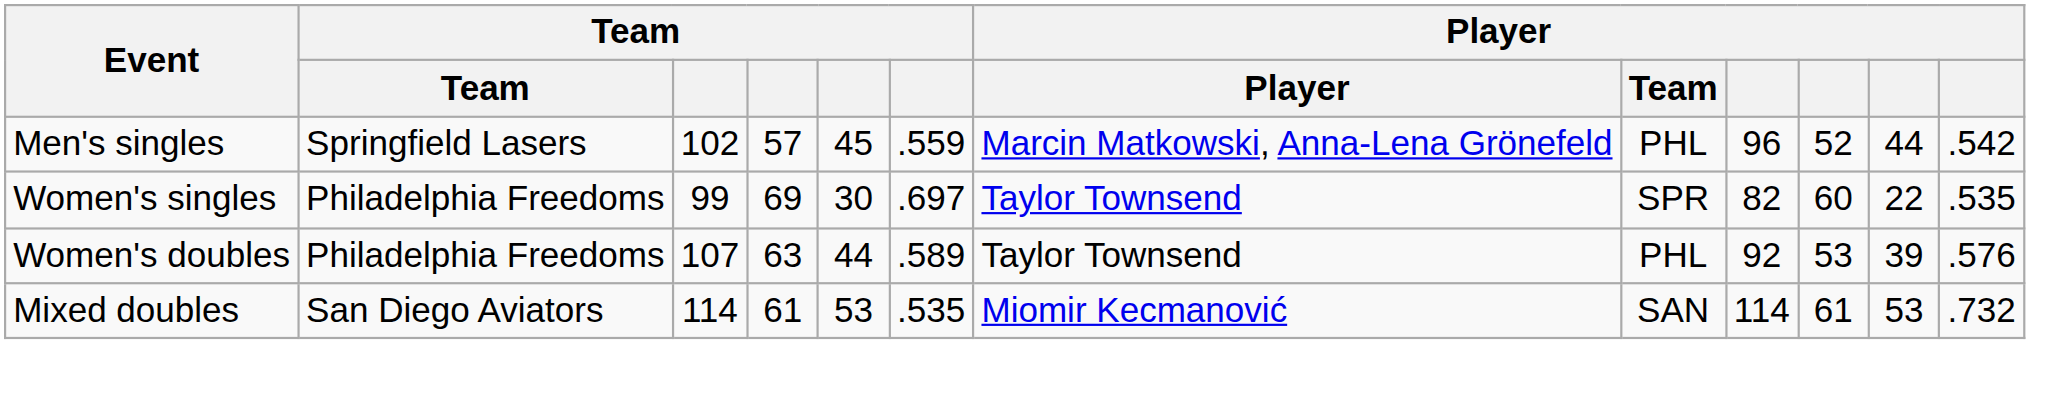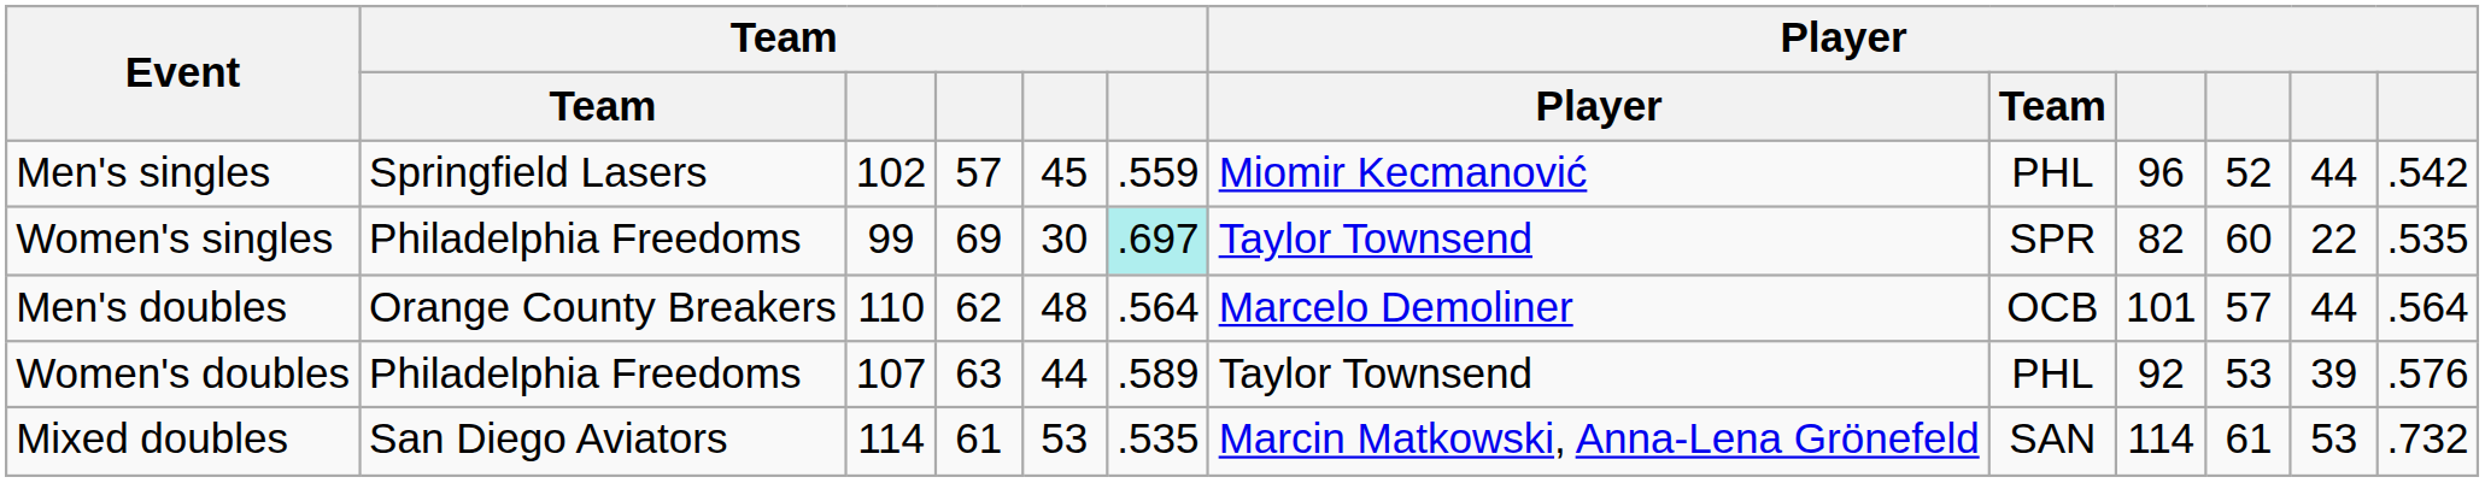Men's singles | column 7: Marcin Matkowski, Anna-Lena Grönefeld -> Miomir Kecmanović
Women's singles | column 6: no background -> paleturquoise background
+ row: Men's doubles | Orange County Breakers | 110 | 62 | 48 | .564 | Marcelo Demoliner | OCB | 101 | 57 | 44 | .564
Mixed doubles | column 7: Miomir Kecmanović -> Marcin Matkowski, Anna-Lena Grönefeld
